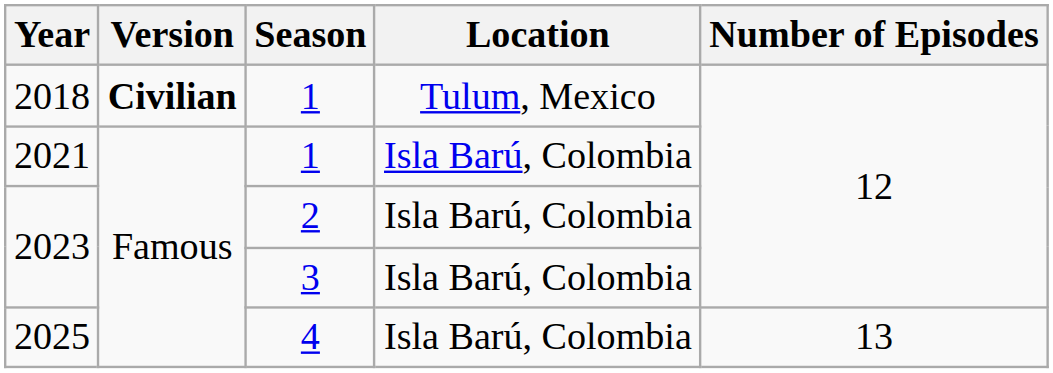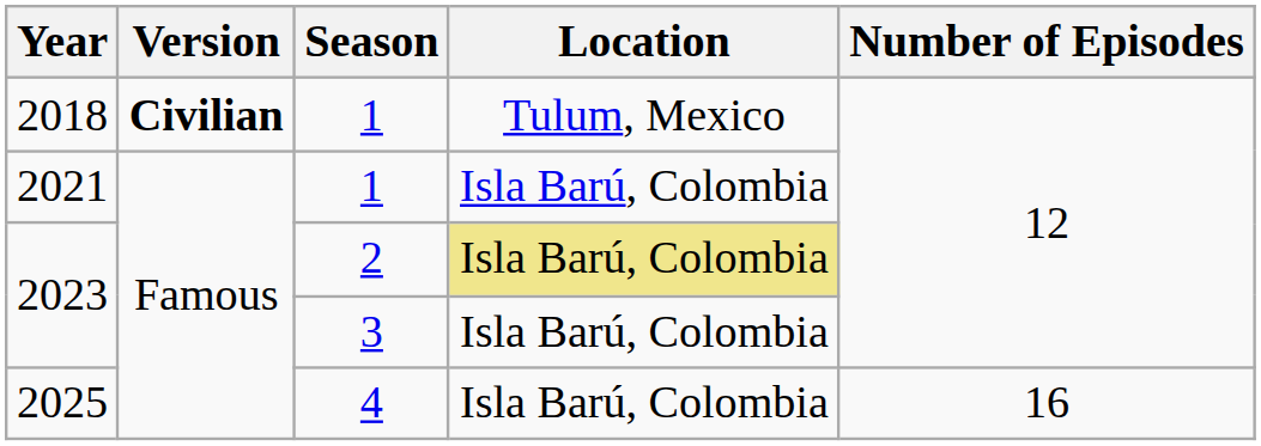2023 / 2 | Location: no background -> khaki background
2025 | Number of Episodes: 13 -> 16
